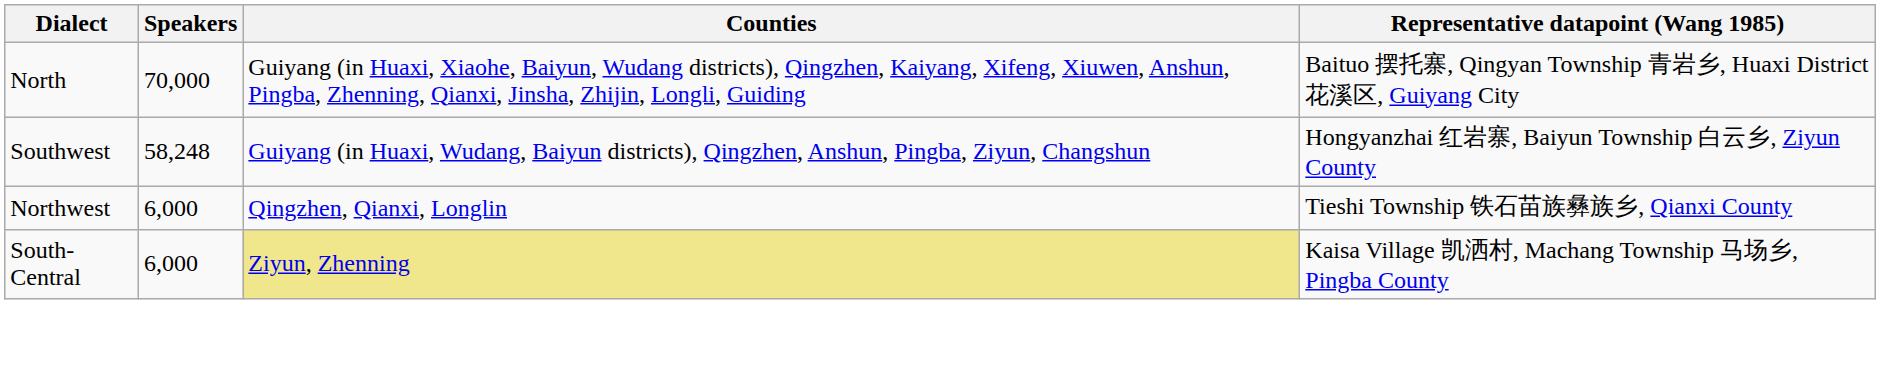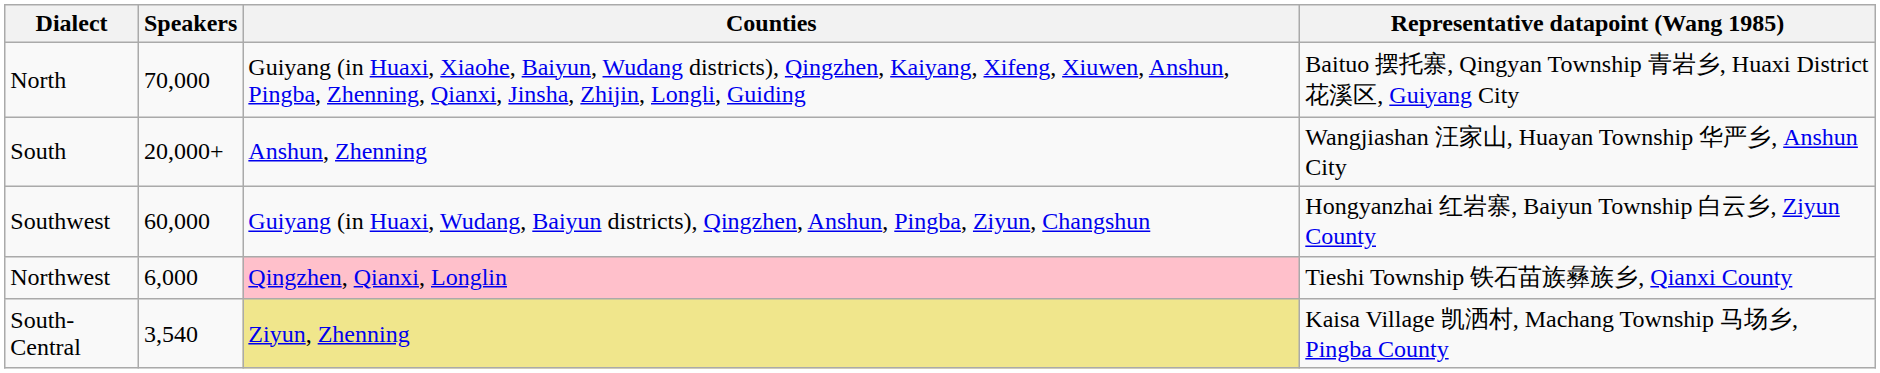+ row: South | 20,000+ | Anshun, Zhenning | Wangjiashan 汪家山, Huayan Township 华严乡, Anshun City
Southwest | Speakers: 58,248 -> 60,000
Northwest | Counties: no background -> pink background
South-Central | Speakers: 6,000 -> 3,540
